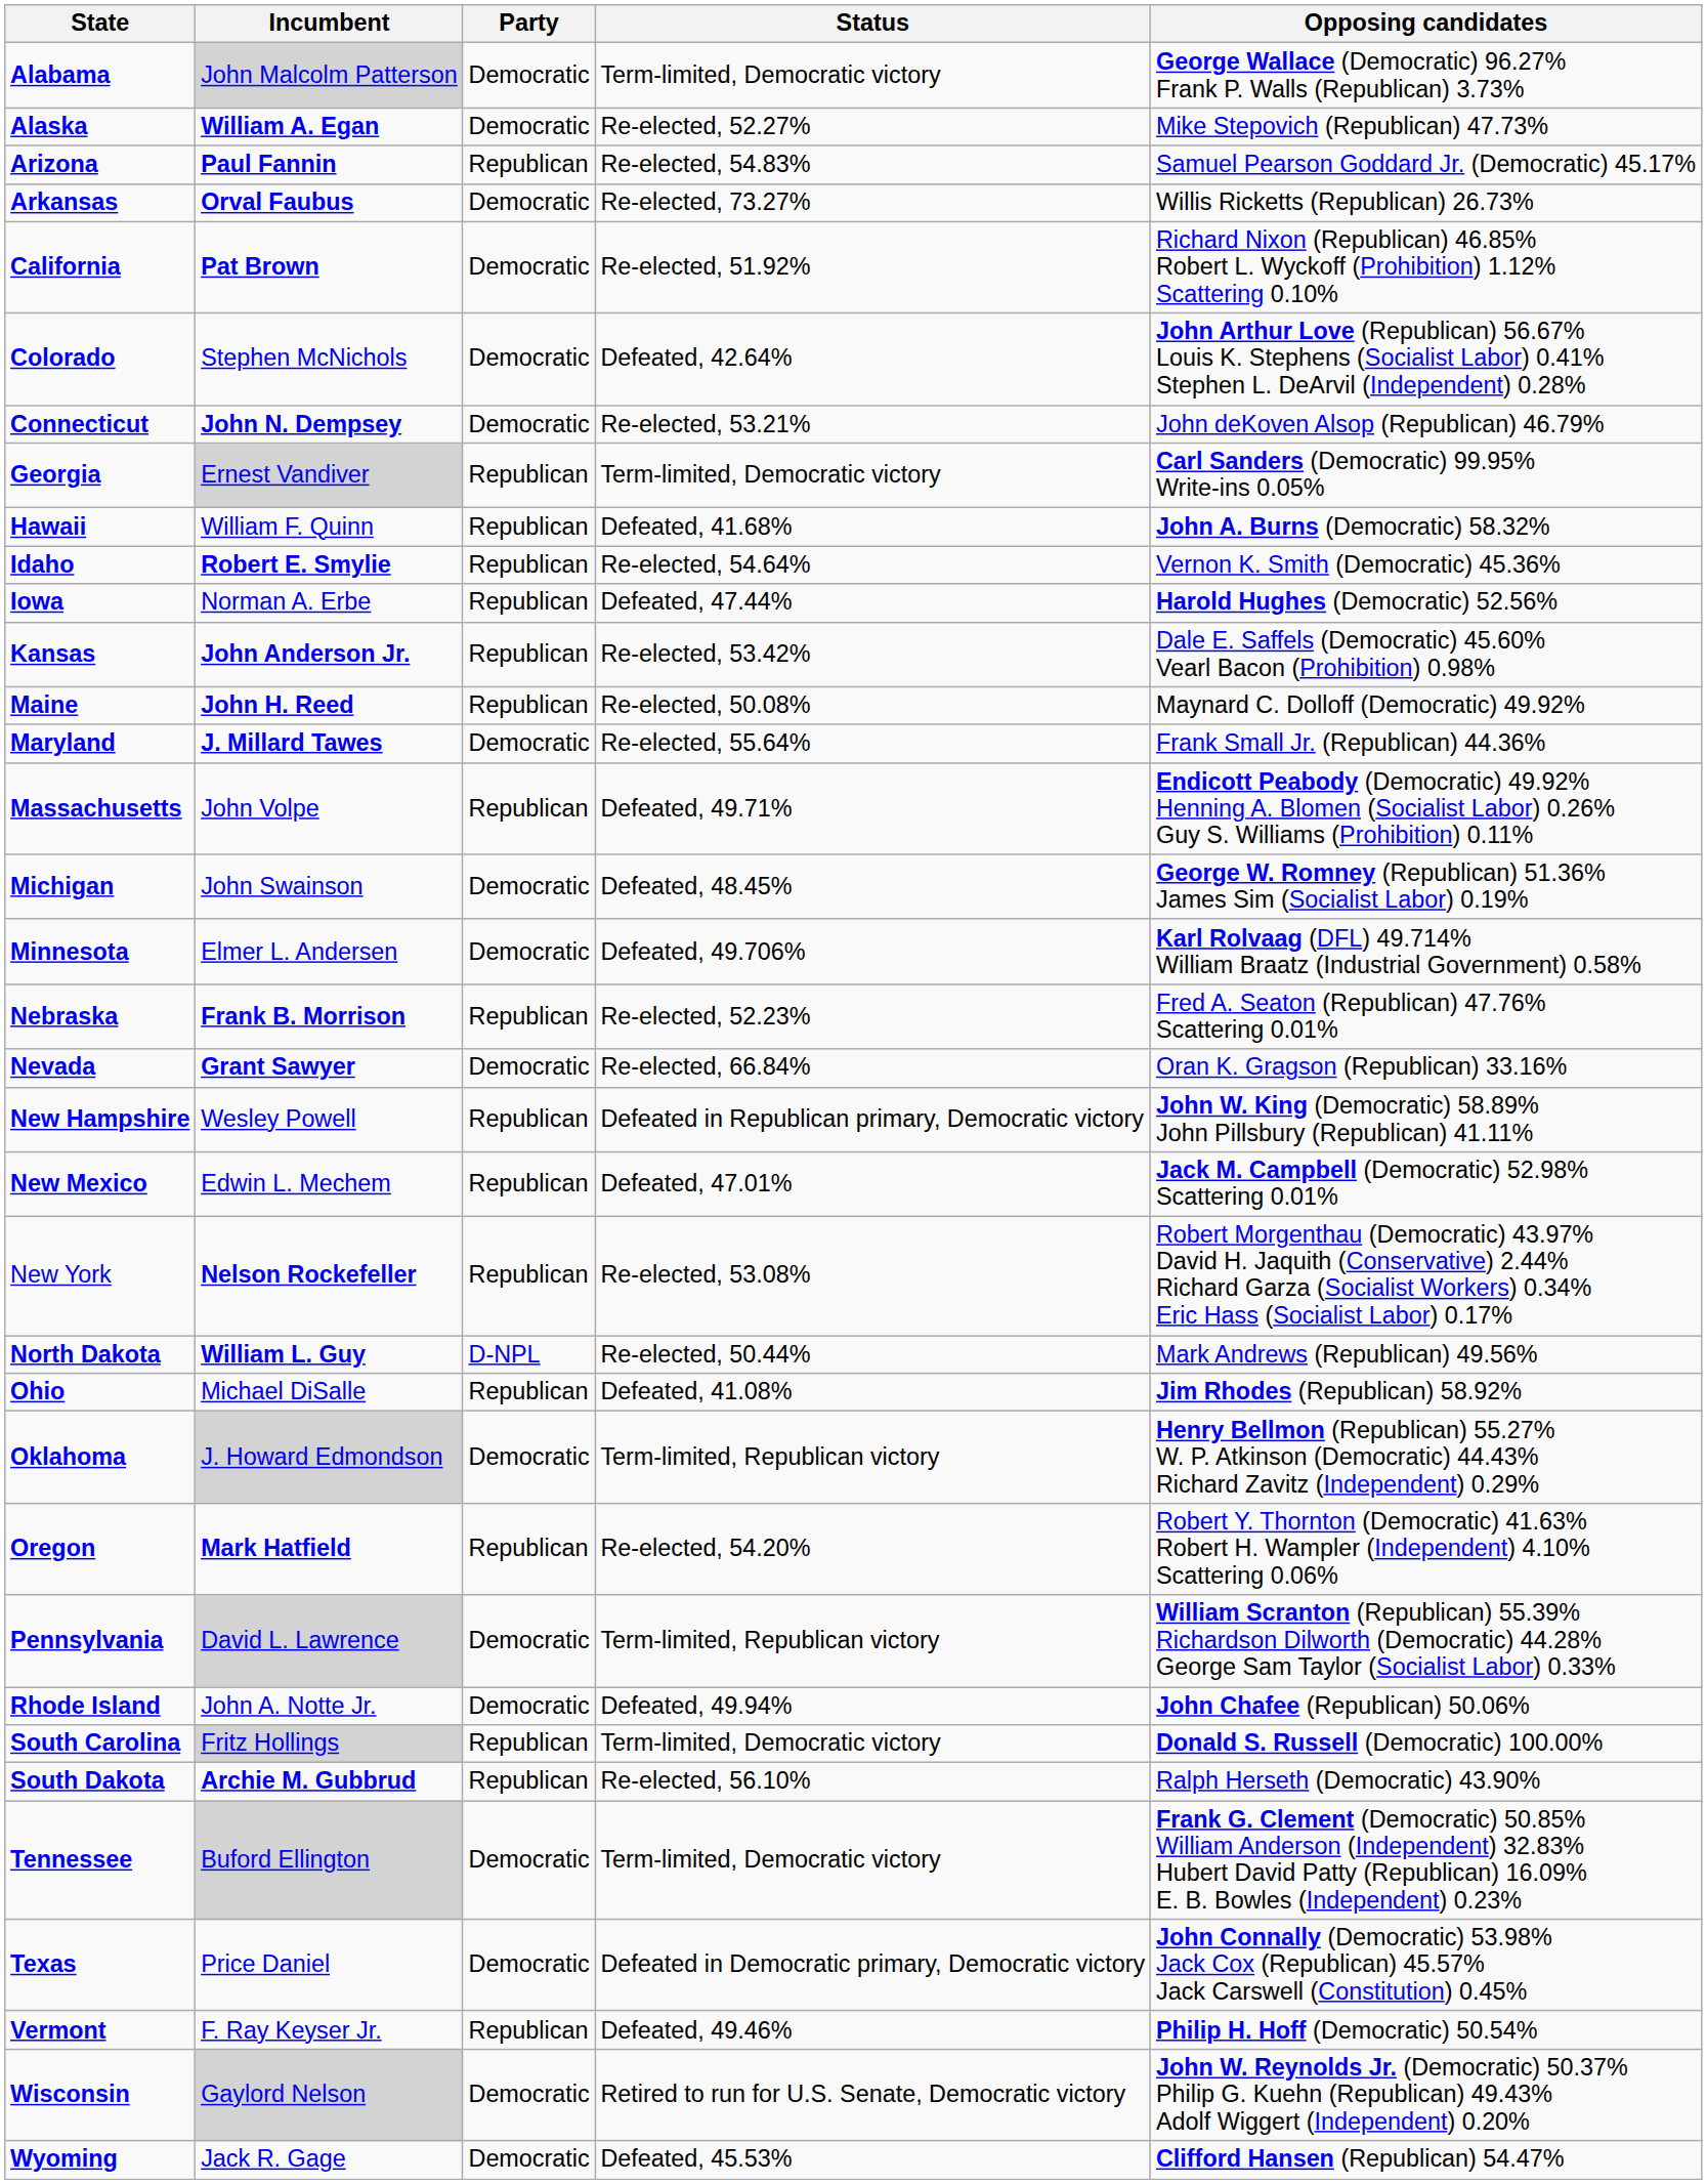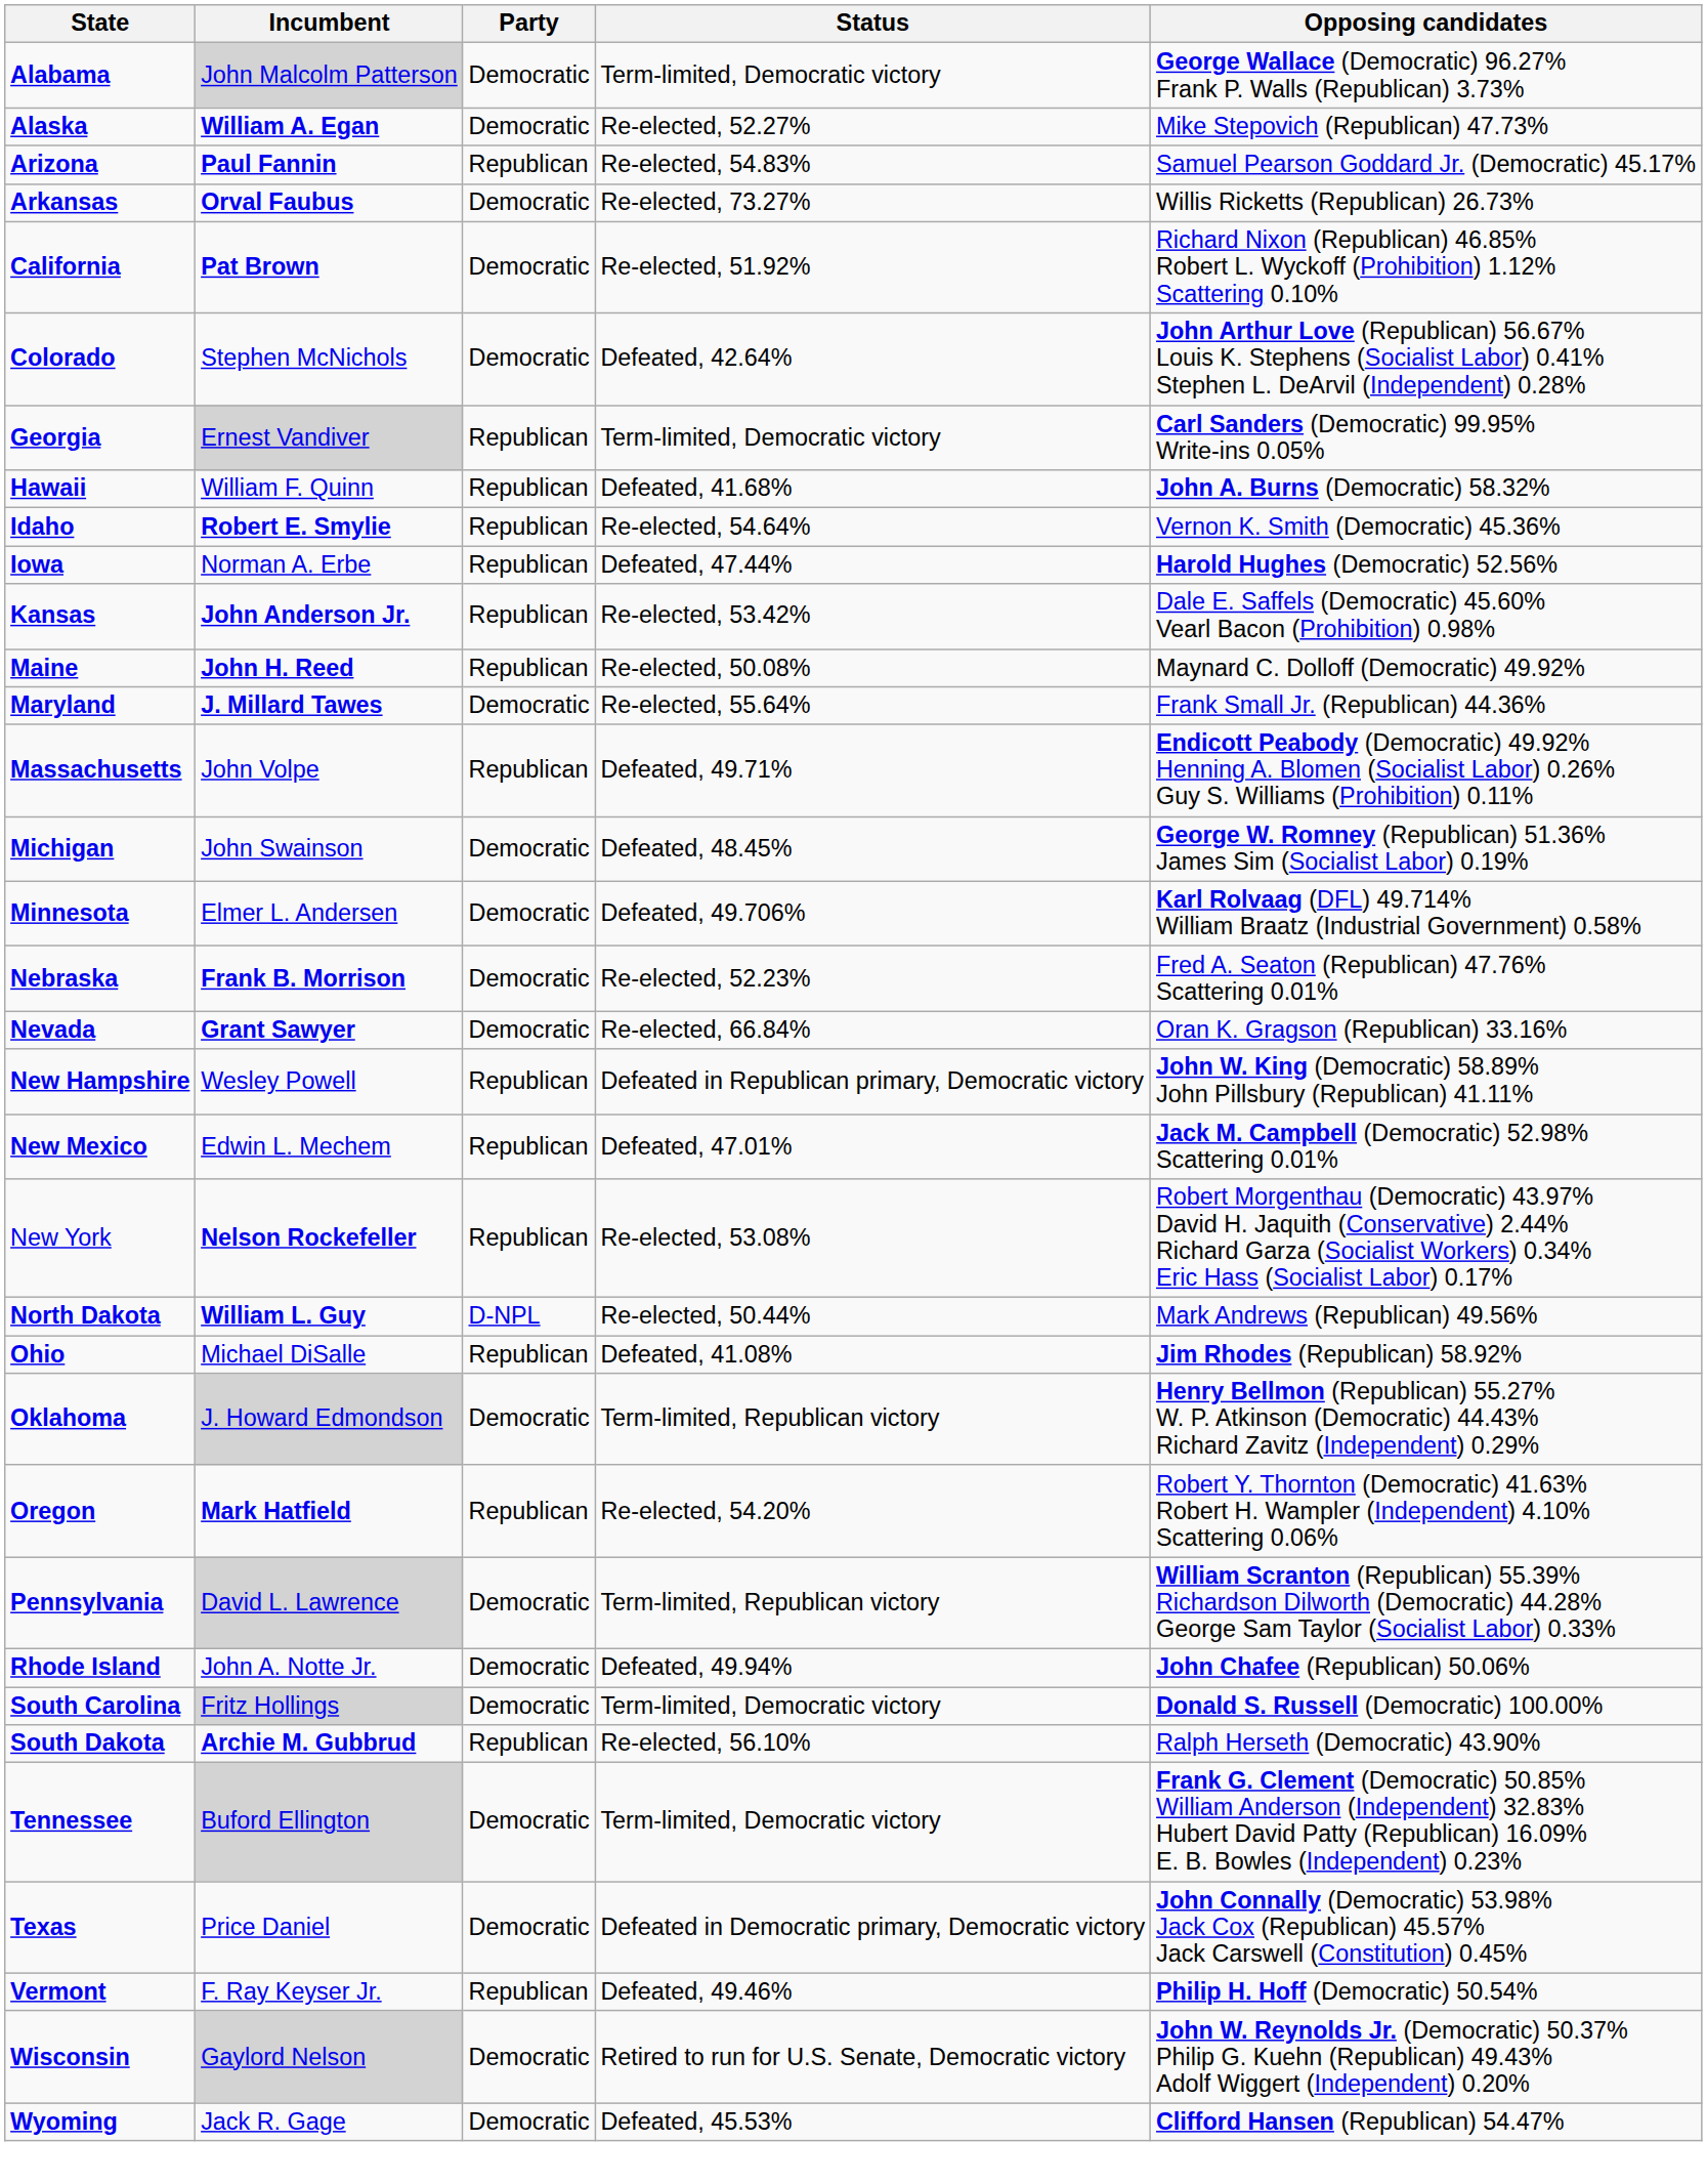- row: Connecticut | John N. Dempsey | Democratic | Re-elected, 53.21% | John deKoven Alsop (Republican) 46.79%
Nebraska | Party: Republican -> Democratic
South Carolina | Party: Republican -> Democratic
